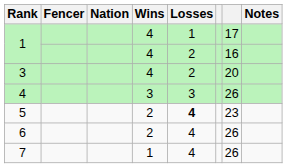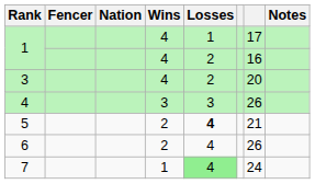5 | column 7: 23 -> 21
7 | Losses: no background -> lightgreen background
7 | column 7: 26 -> 24
